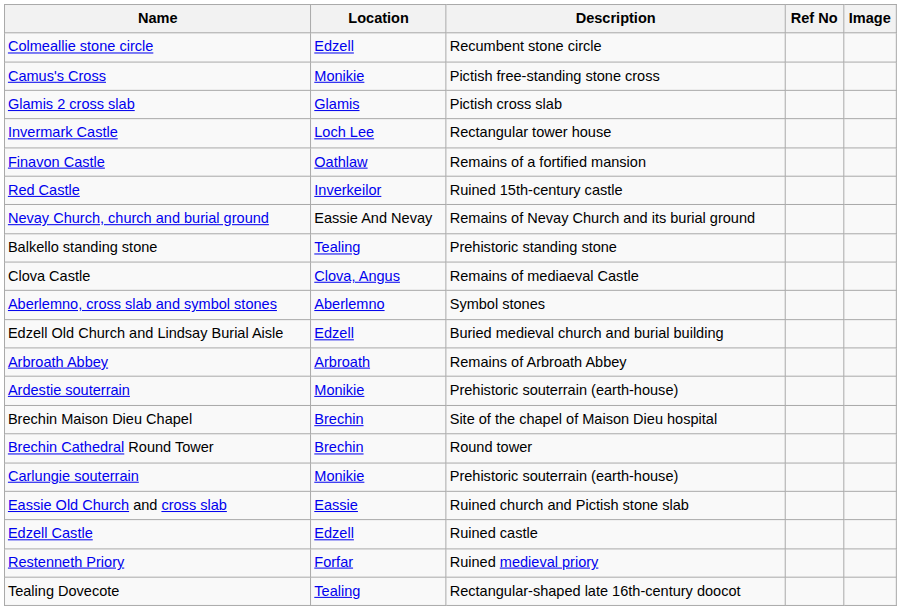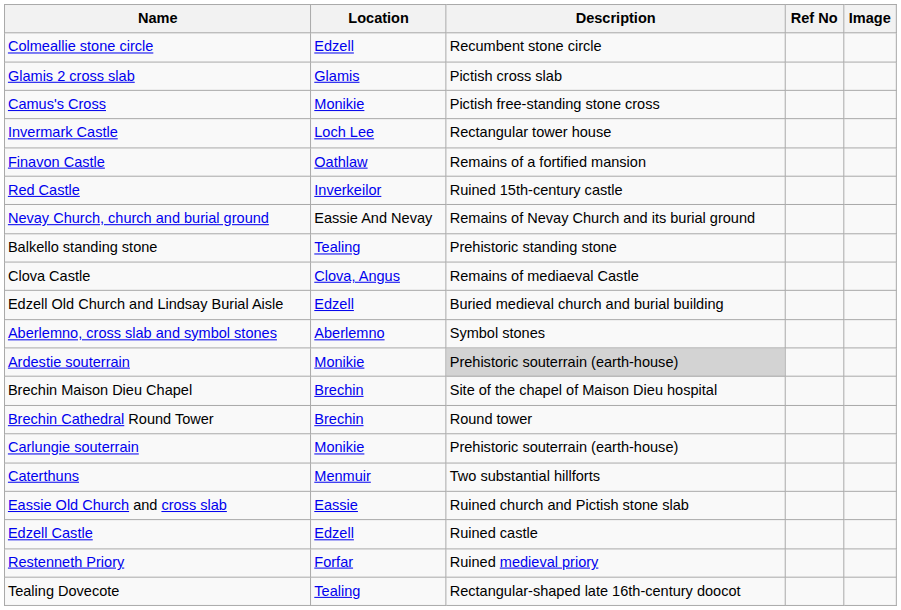rows swapped: Camus's Cross <-> Glamis 2 cross slab
rows swapped: Edzell Old Church and Lindsay Burial Aisle <-> Aberlemno, cross slab and symbol stones
- row: Arbroath Abbey | Arbroath | Remains of Arbroath Abbey
Ardestie souterrain | Description: no background -> lightgrey background
+ row: Caterthuns | Menmuir | Two substantial hillforts
